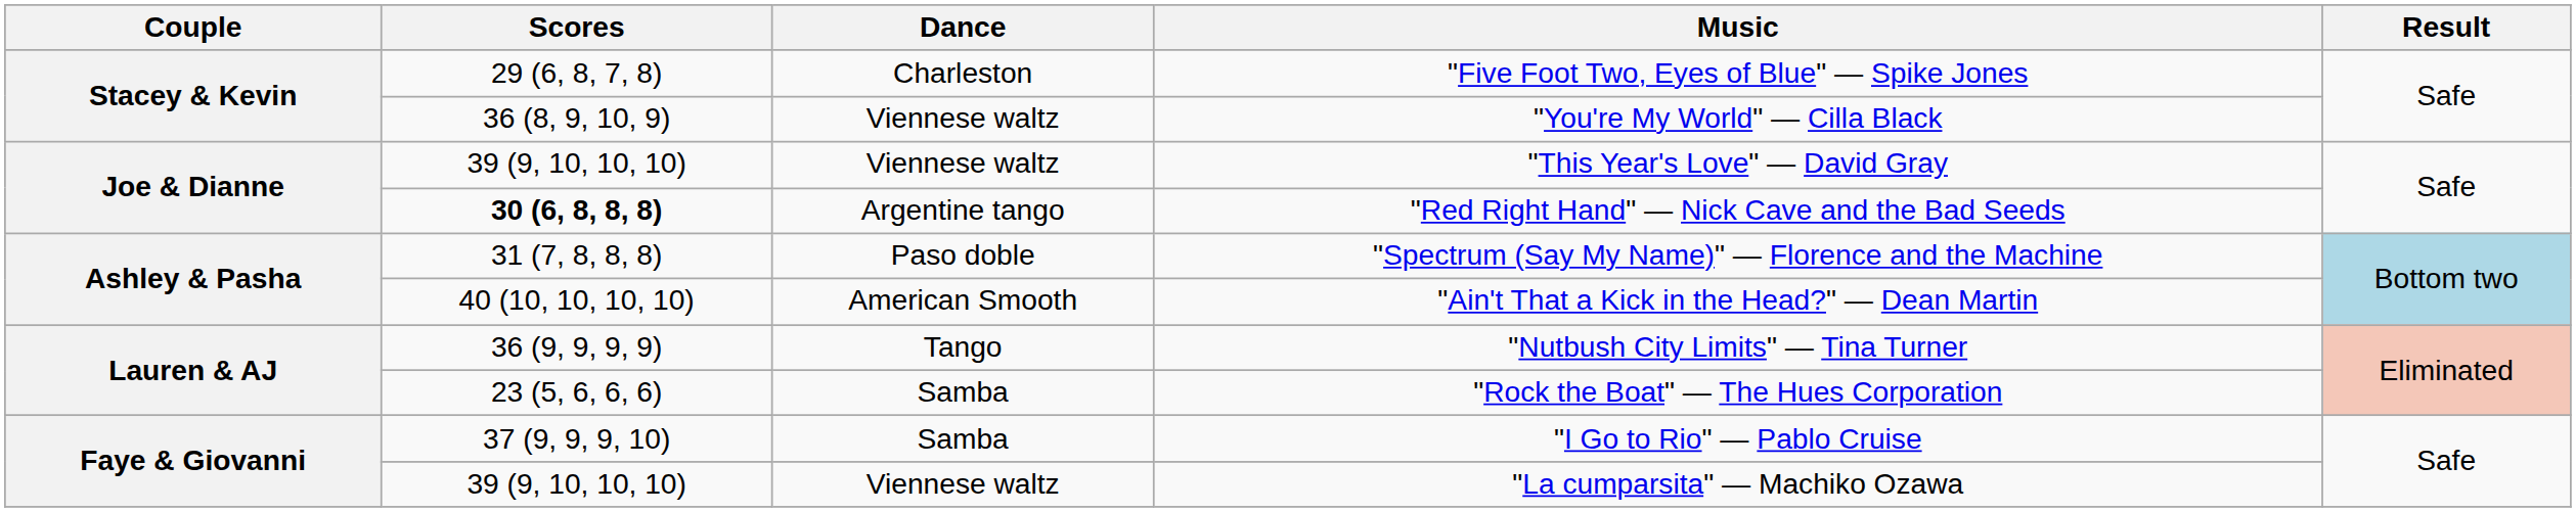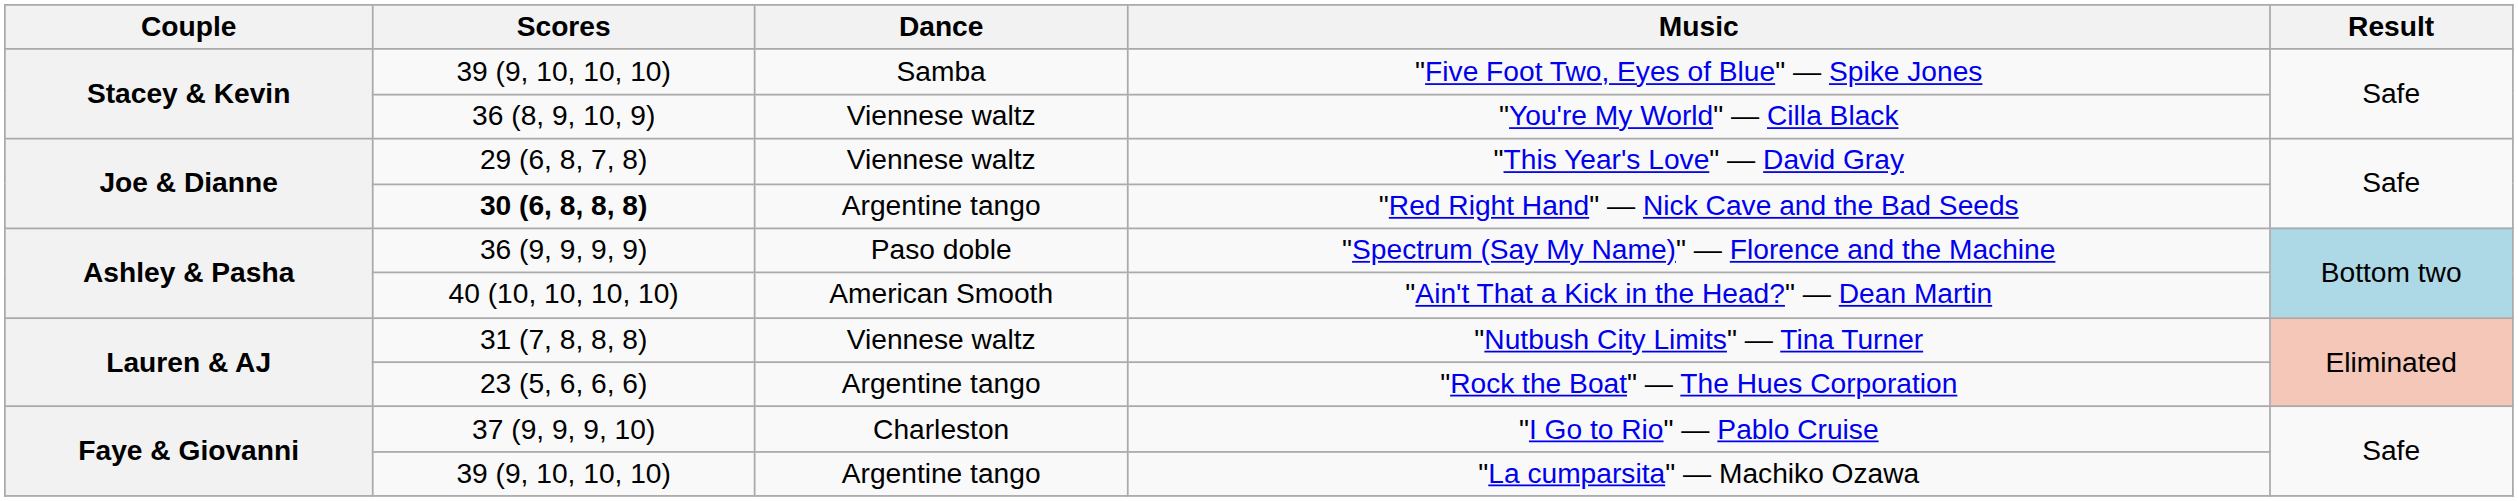"Five Foot Two, Eyes of Blue" — Spike Jones | Scores: 29 (6, 8, 7, 8) -> 39 (9, 10, 10, 10)
"Five Foot Two, Eyes of Blue" — Spike Jones | Dance: Charleston -> Samba
"This Year's Love" — David Gray | Scores: 39 (9, 10, 10, 10) -> 29 (6, 8, 7, 8)
"Spectrum (Say My Name)" — Florence and the Machine | Scores: 31 (7, 8, 8, 8) -> 36 (9, 9, 9, 9)
"Nutbush City Limits" — Tina Turner | Scores: 36 (9, 9, 9, 9) -> 31 (7, 8, 8, 8)
"Nutbush City Limits" — Tina Turner | Dance: Tango -> Viennese waltz
"Rock the Boat" — The Hues Corporation | Dance: Samba -> Argentine tango
"I Go to Rio" — Pablo Cruise | Dance: Samba -> Charleston
"La cumparsita" — Machiko Ozawa | Dance: Viennese waltz -> Argentine tango
